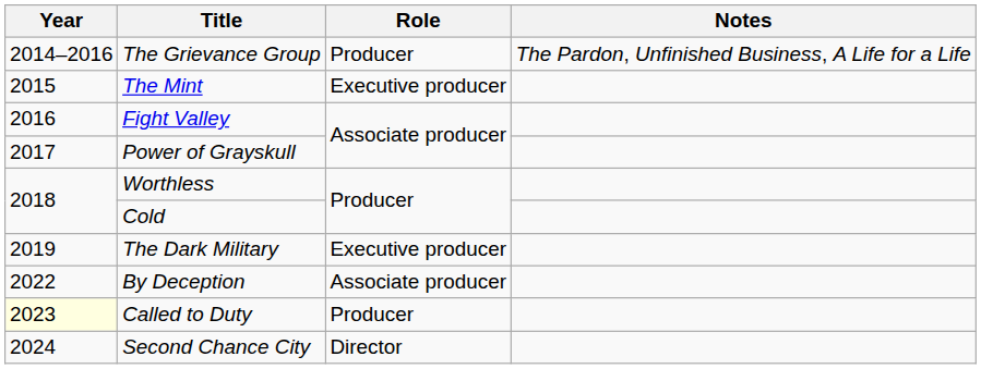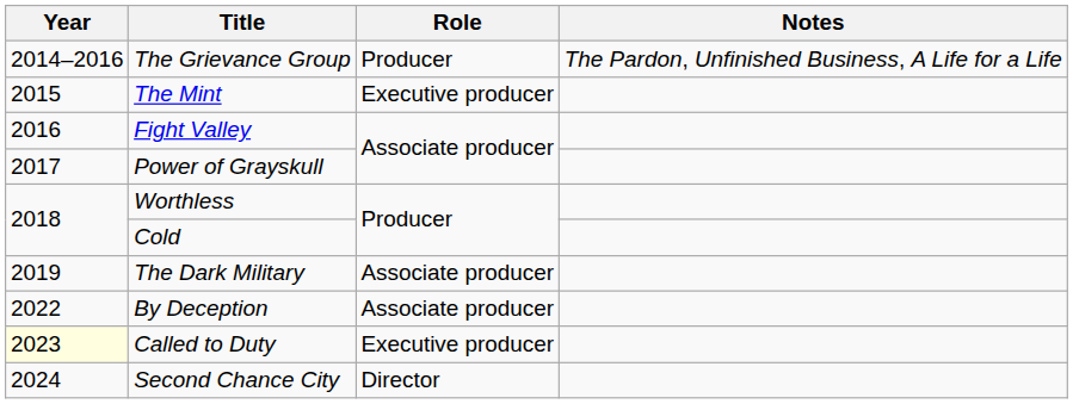The Dark Military | Role: Executive producer -> Associate producer
Called to Duty | Role: Producer -> Executive producer
